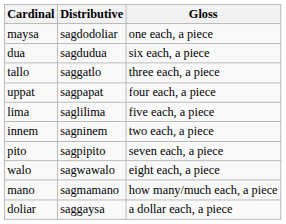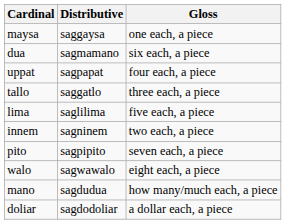maysa | Distributive: sagdodoliar -> saggaysa
dua | Distributive: sagdudua -> sagmamano
rows swapped: tallo <-> uppat
mano | Distributive: sagmamano -> sagdudua
doliar | Distributive: saggaysa -> sagdodoliar
